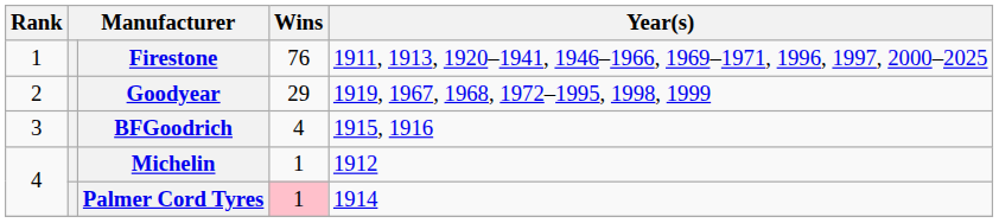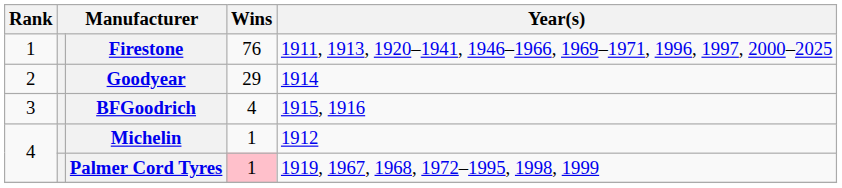Goodyear | Year(s): 1919, 1967, 1968, 1972–1995, 1998, 1999 -> 1914
Palmer Cord Tyres | Year(s): 1914 -> 1919, 1967, 1968, 1972–1995, 1998, 1999
